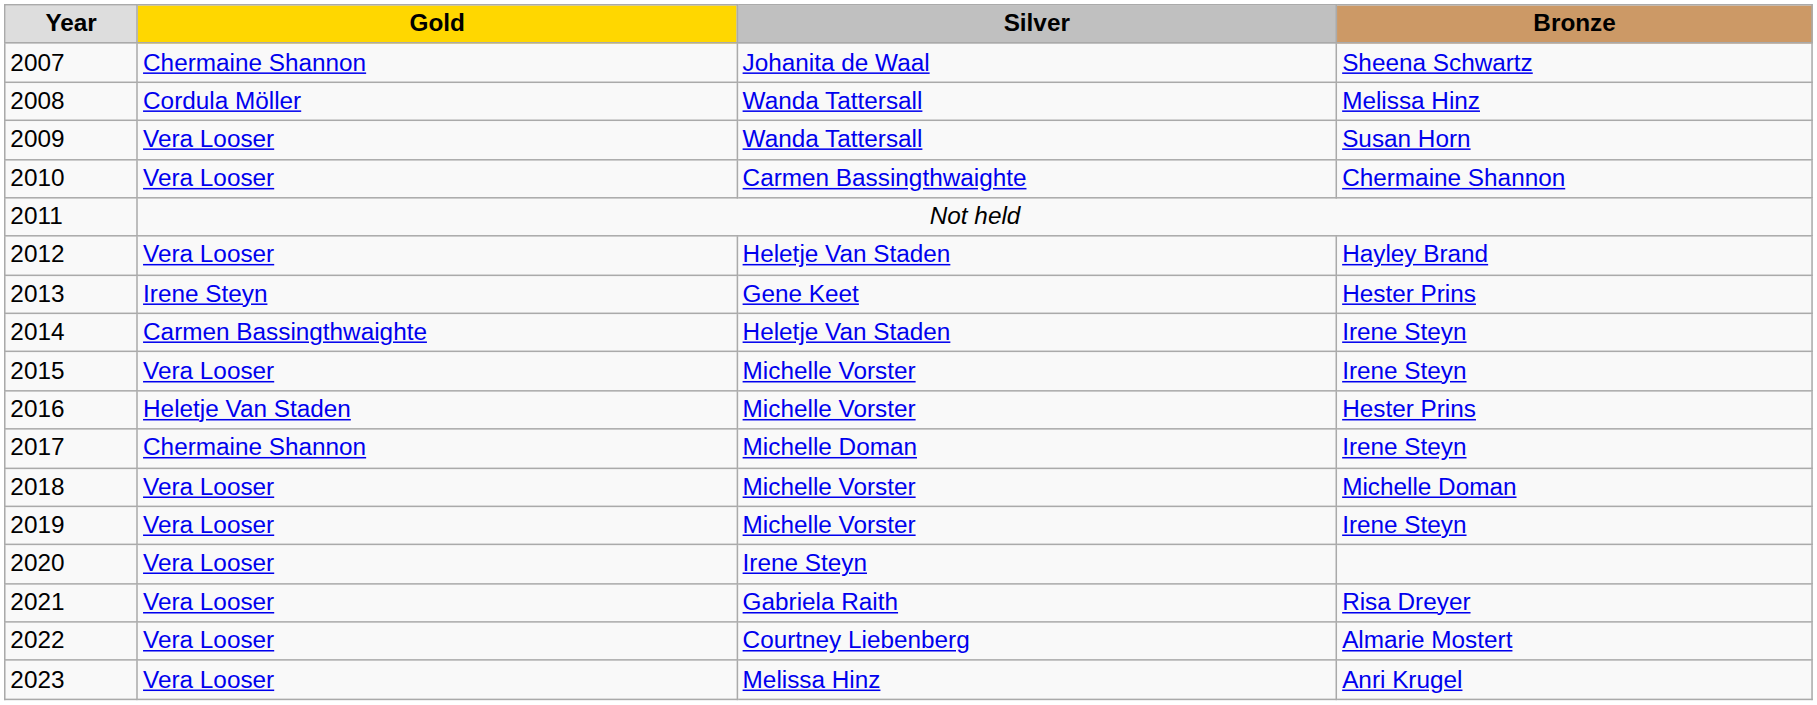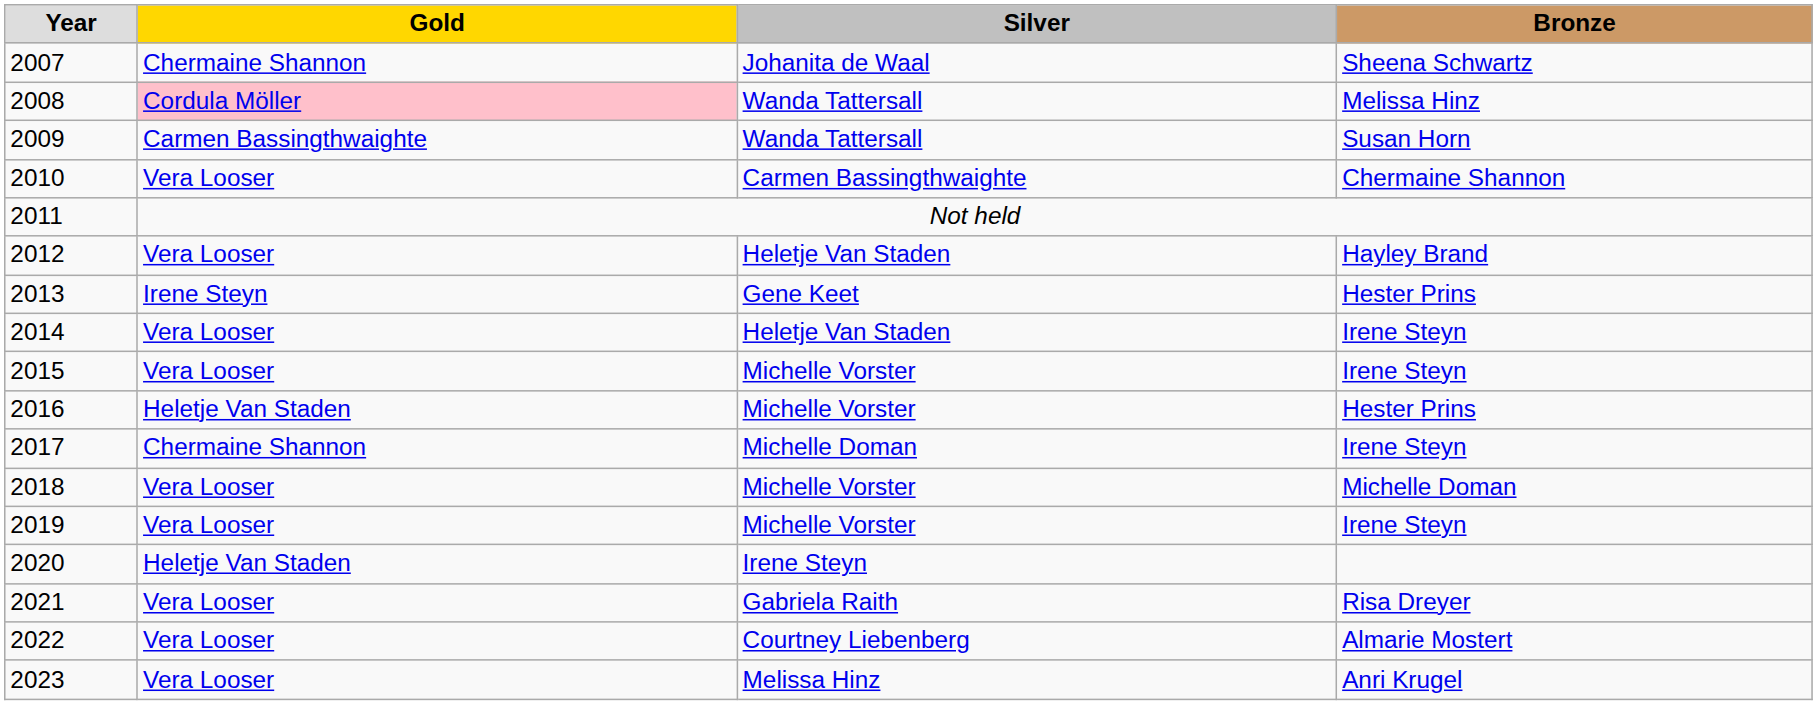2008 | Gold: no background -> pink background
2009 | Gold: Vera Looser -> Carmen Bassingthwaighte
2014 | Gold: Carmen Bassingthwaighte -> Vera Looser
2020 | Gold: Vera Looser -> Heletje Van Staden
